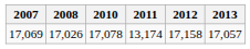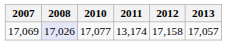17,069 | 2008: no background -> lavender background
17,069 | 2010: 17,078 -> 17,077
